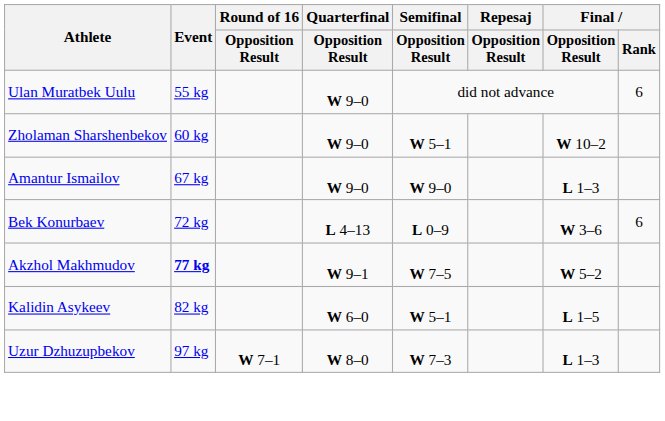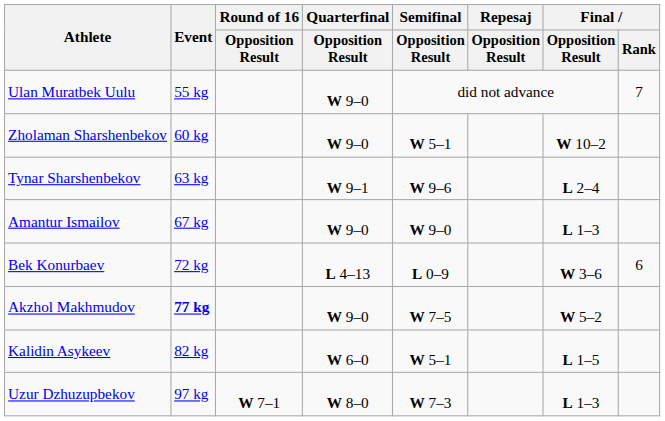Ulan Muratbek Uulu | Final / Rank: 6 -> 7
+ row: Tynar Sharshenbekov | 63 kg | W 9–1 | W 9–6 | L 2–4
Akzhol Makhmudov | Quarterfinal / Opposition Result: W 9–1 -> W 9–0
